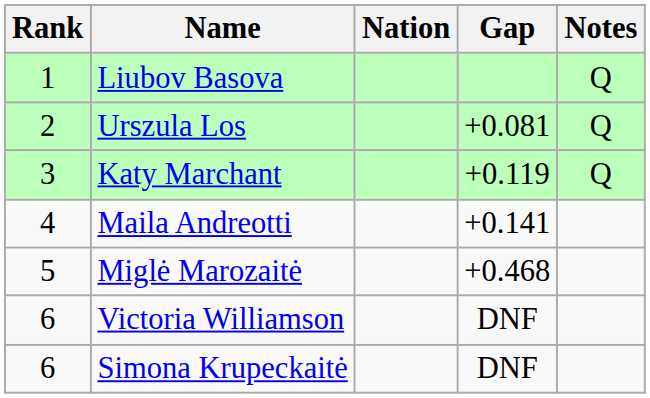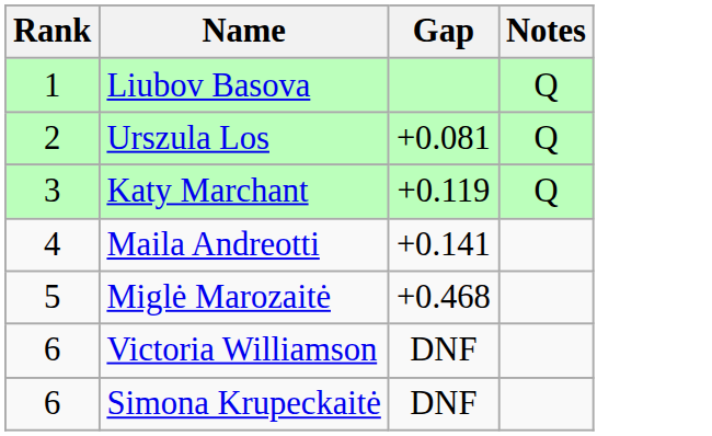- column: Nation
